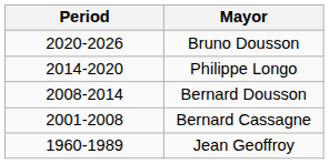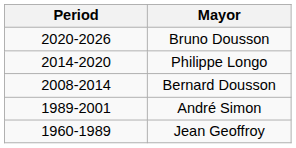- row: 2001-2008 | Bernard Cassagne
+ row: 1989-2001 | André Simon
